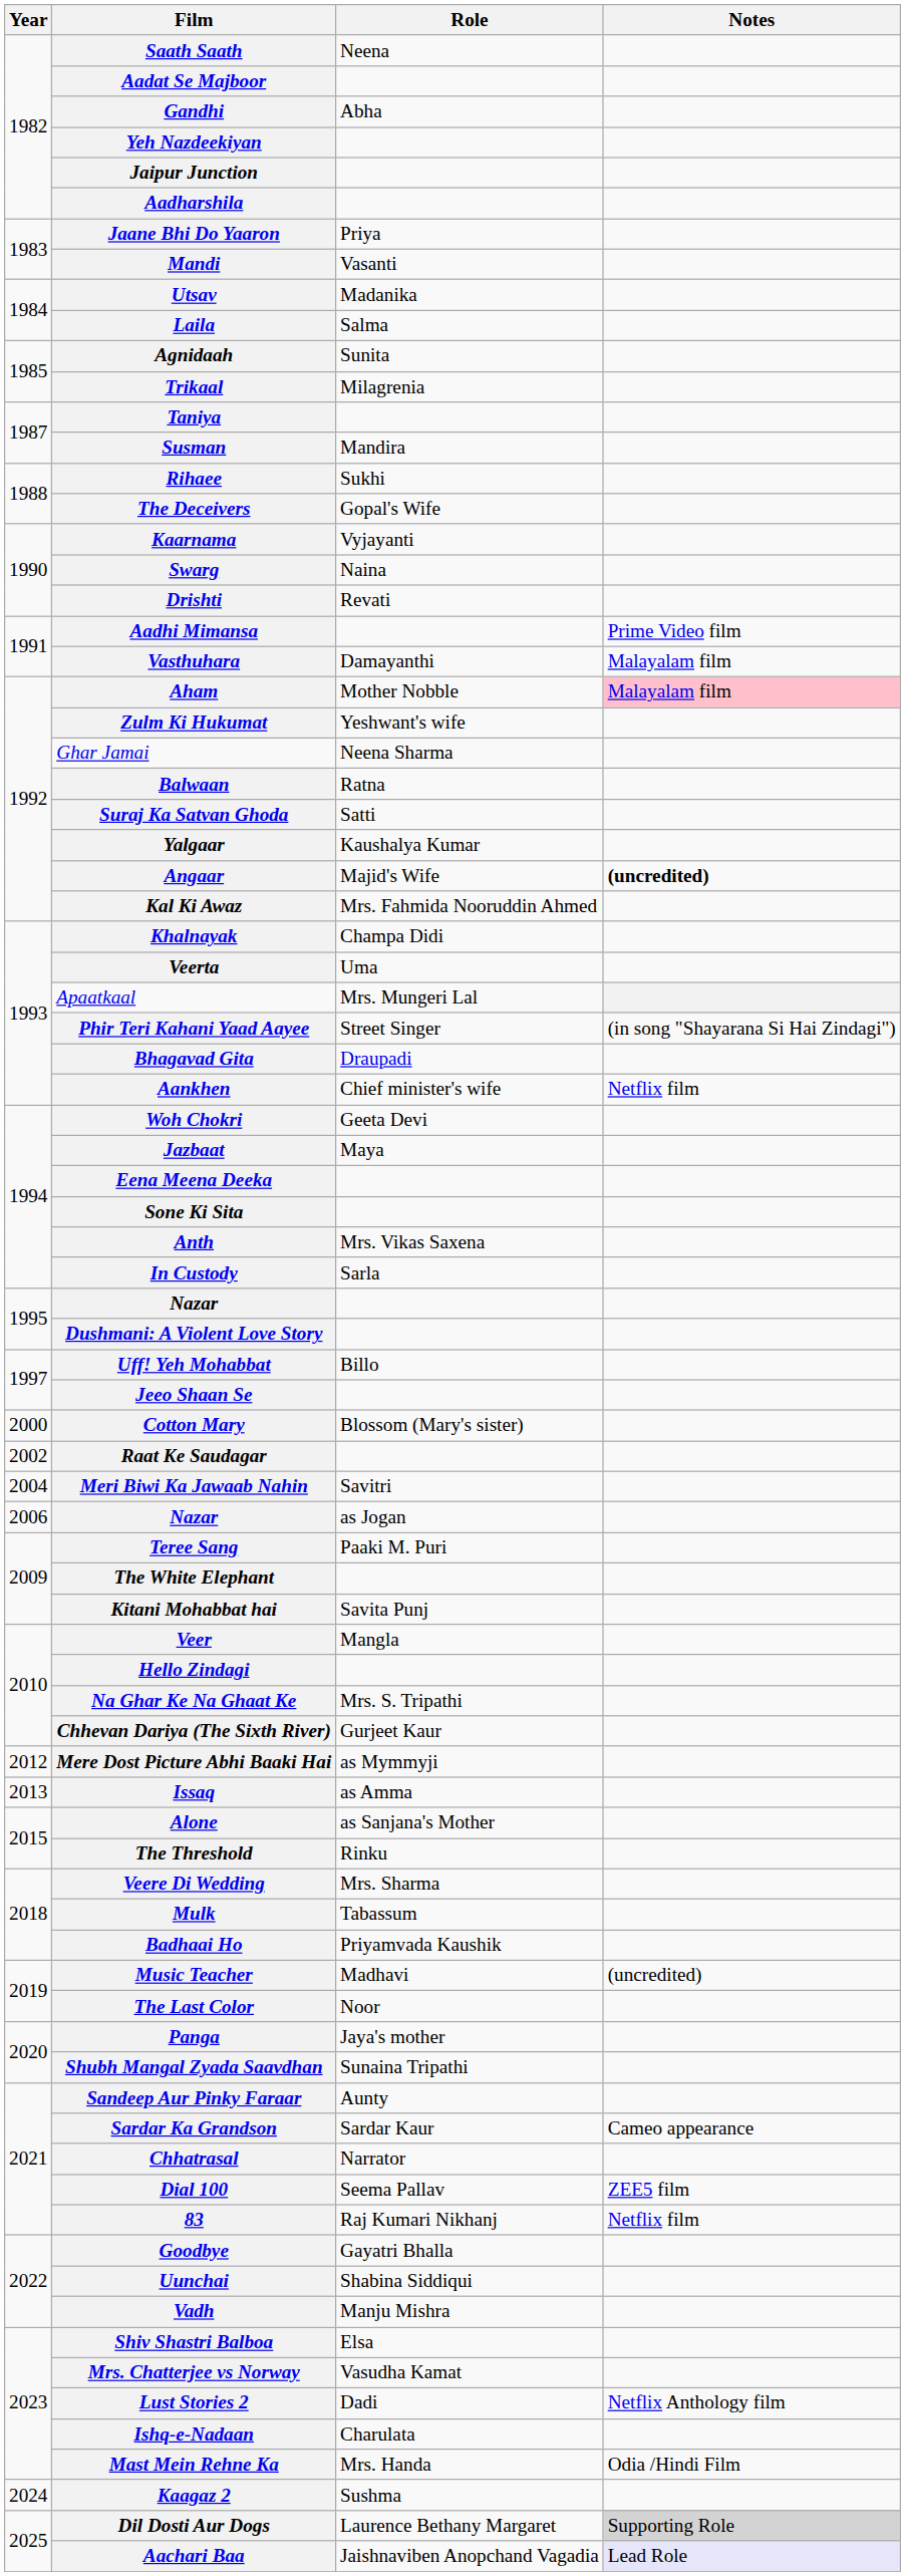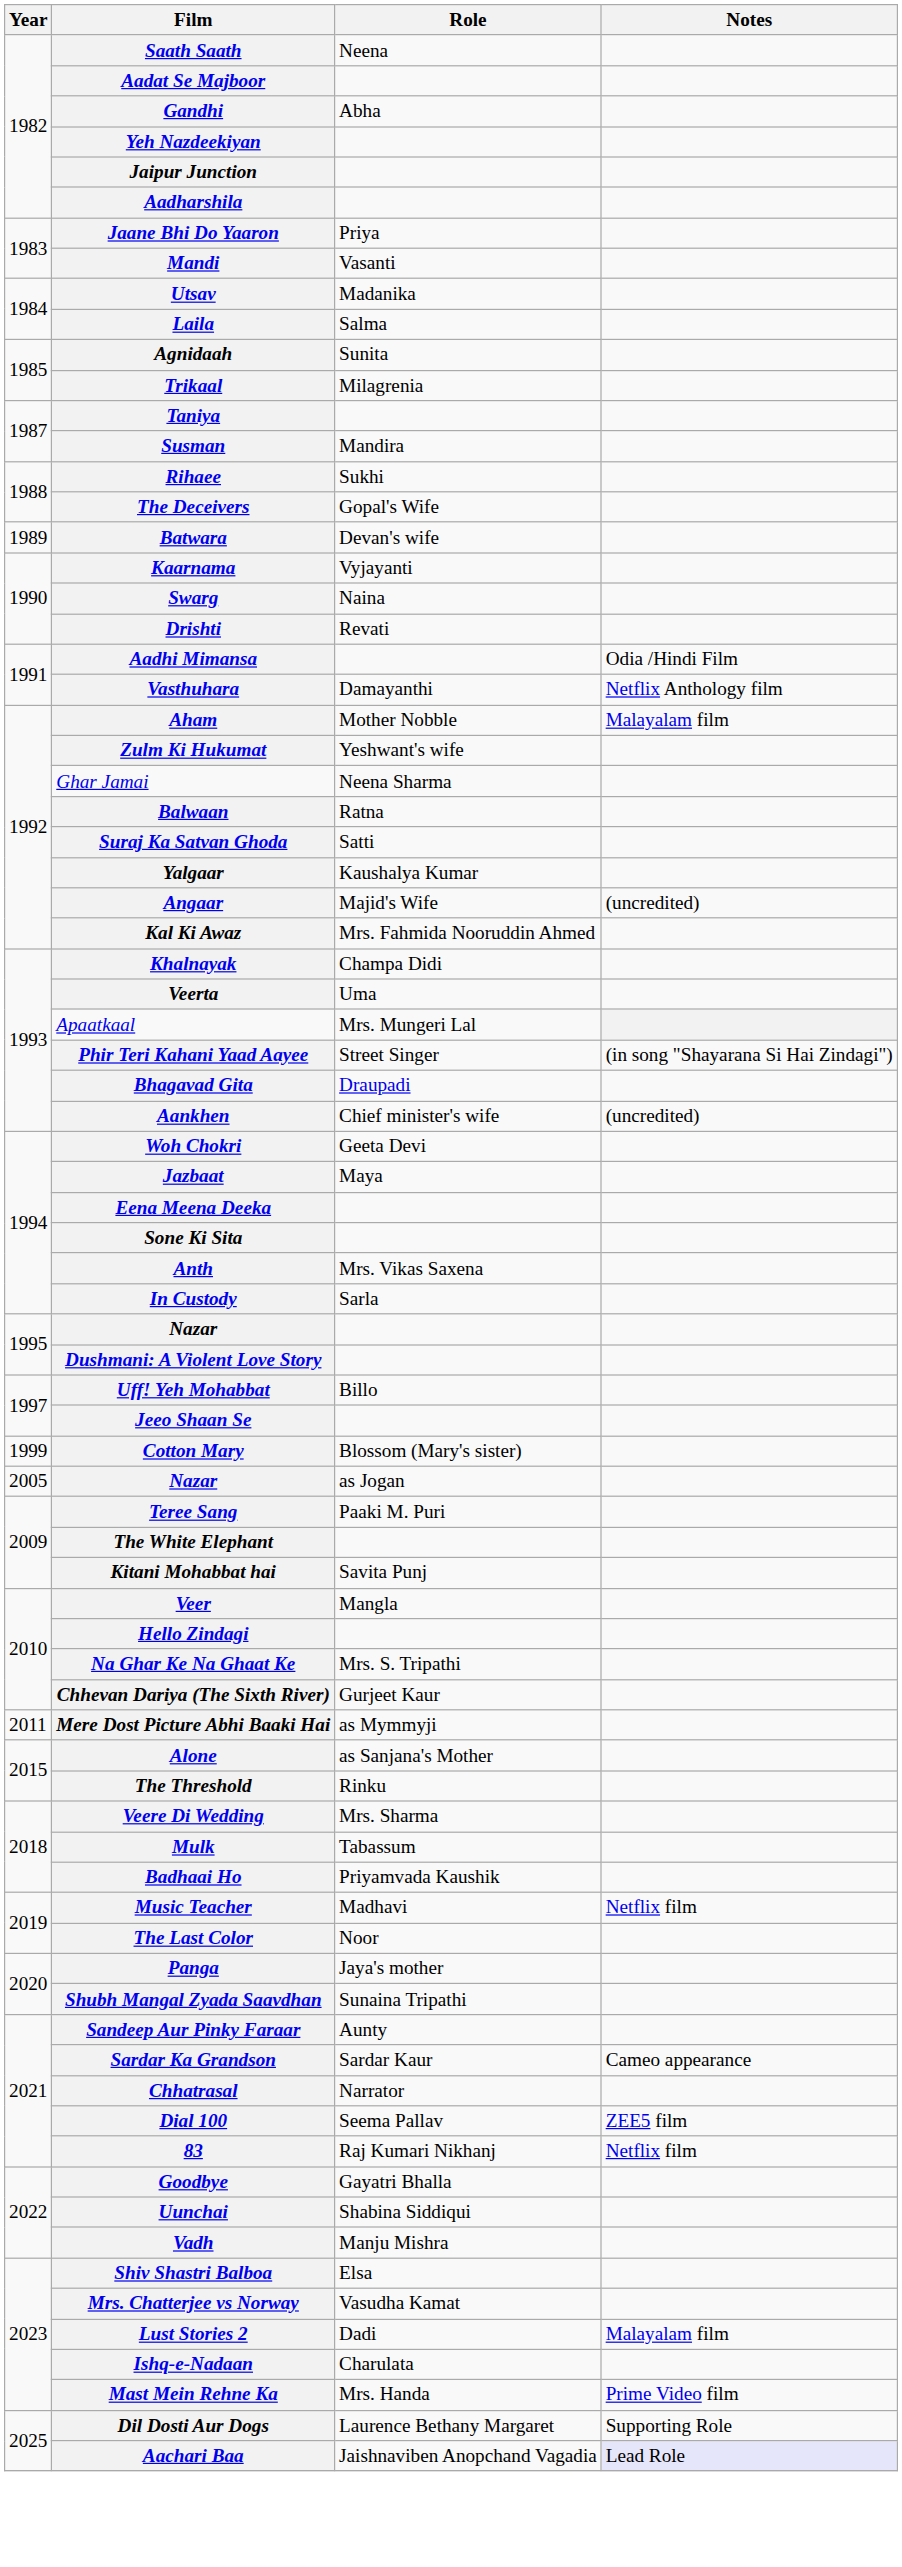+ row: 1989 | Batwara | Devan's wife
Aadhi Mimansa | Notes: Prime Video film -> Odia /Hindi Film
Vasthuhara | Notes: Malayalam film -> Netflix Anthology film
Aham | Notes: pink background -> no background
Angaar | Notes: bold -> normal
Aankhen | Notes: Netflix film -> (uncredited)
Cotton Mary | Year: 2000 -> 1999
- row: 2002 | Raat Ke Saudagar
- row: 2004 | Meri Biwi Ka Jawaab Nahin | Savitri
Nazar / as Jogan | Year: 2006 -> 2005
Mere Dost Picture Abhi Baaki Hai | Year: 2012 -> 2011
- row: 2013 | Issaq | as Amma
Music Teacher | Notes: (uncredited) -> Netflix film
Lust Stories 2 | Notes: Netflix Anthology film -> Malayalam film
Mast Mein Rehne Ka | Notes: Odia /Hindi Film -> Prime Video film
- row: 2024 | Kaagaz 2 | Sushma
Dil Dosti Aur Dogs | Notes: lightgrey background -> no background
